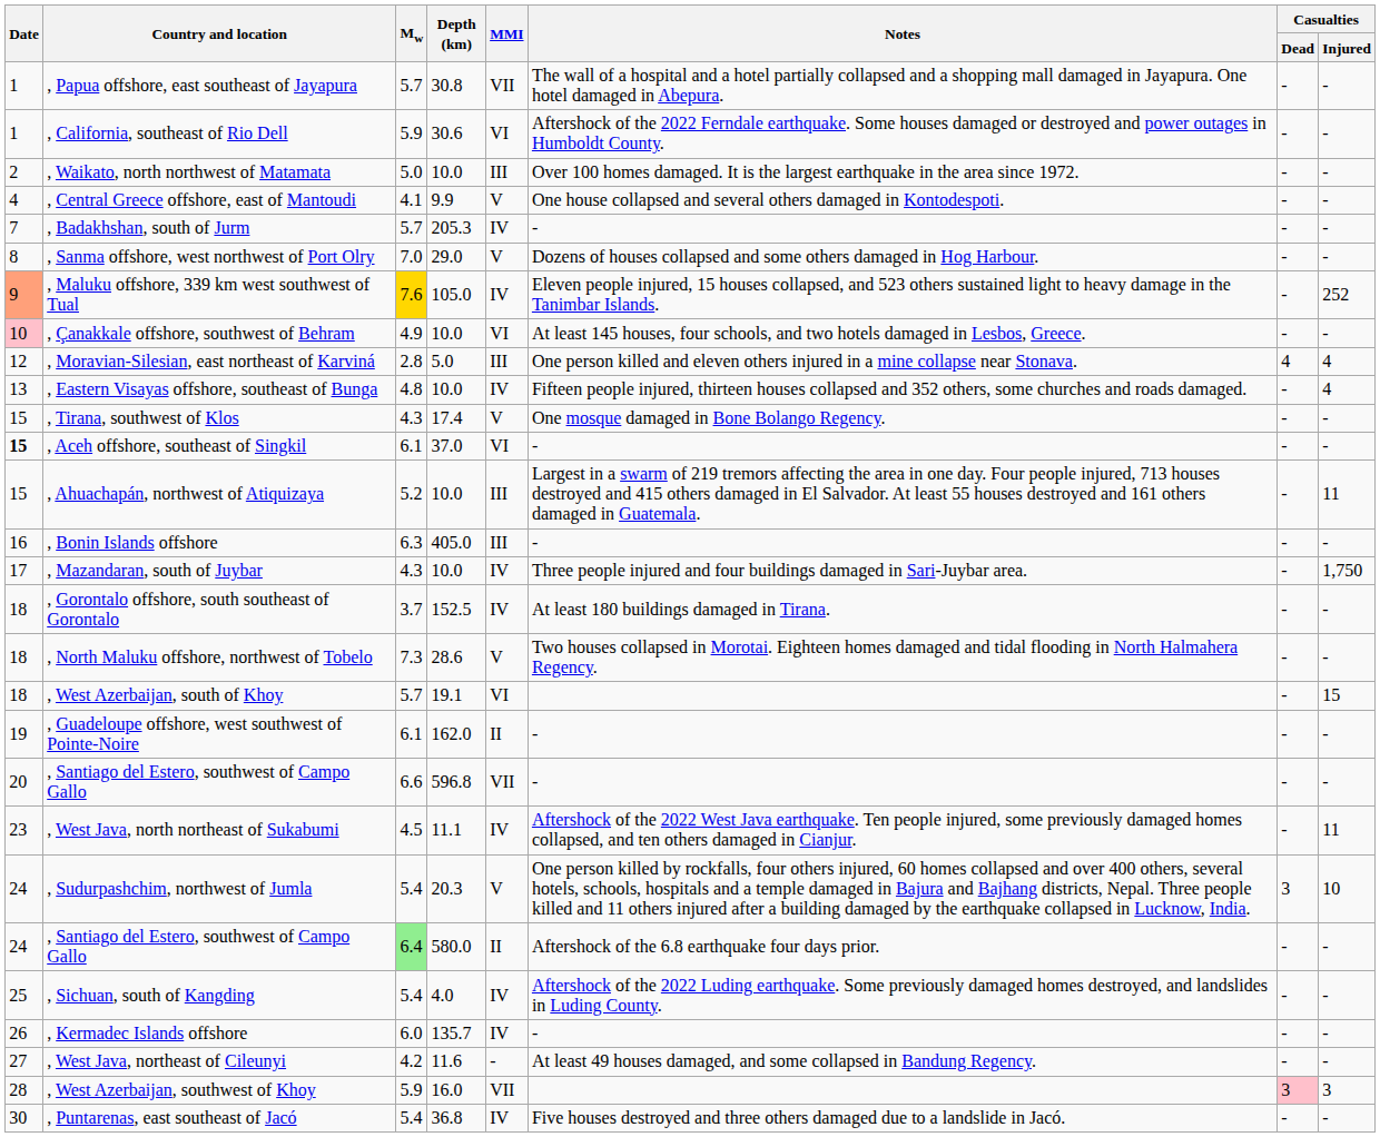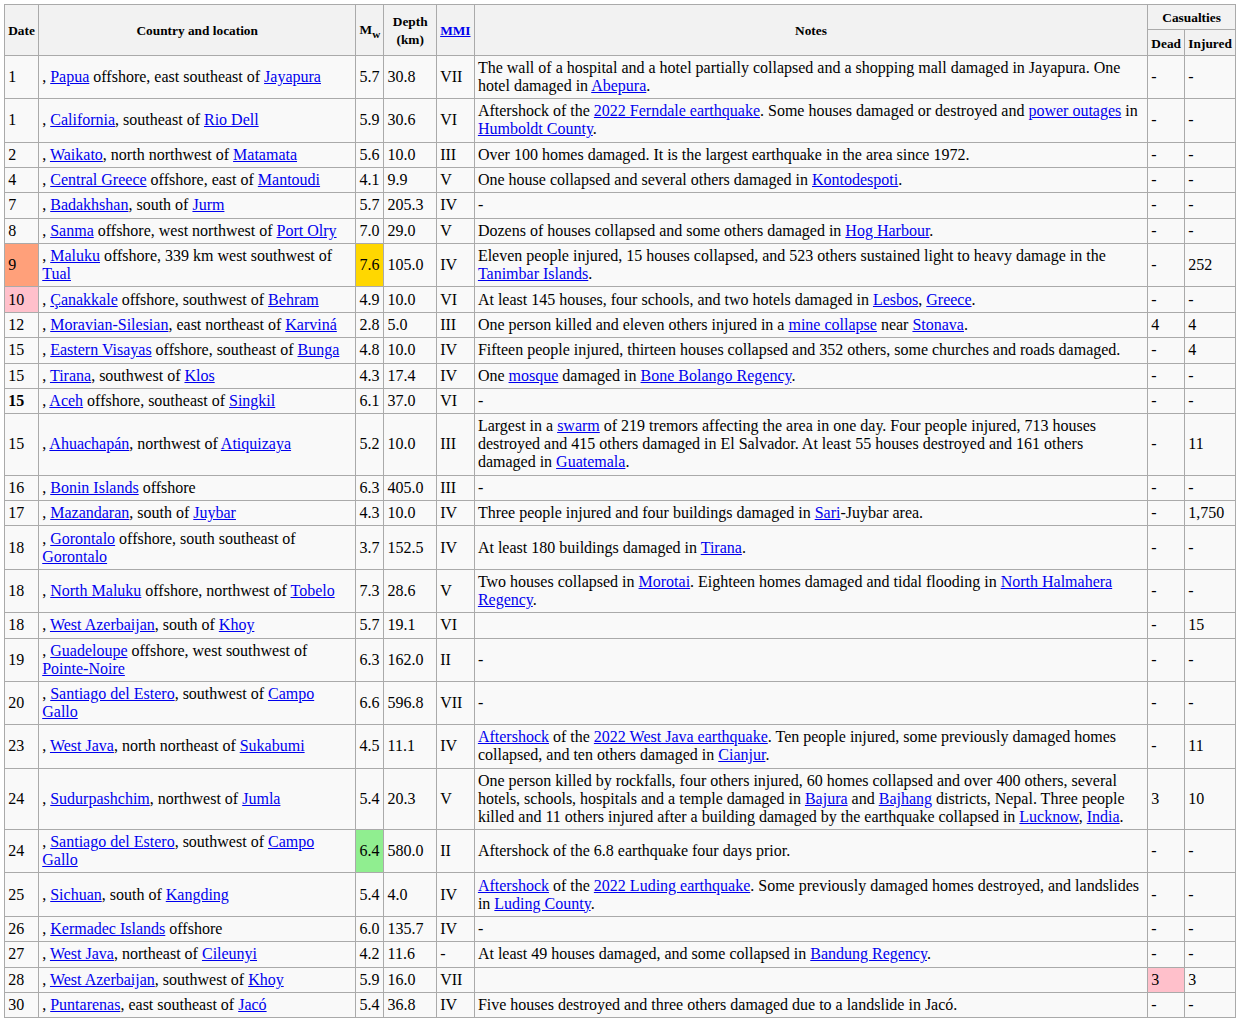, Waikato, north northwest of Matamata | Mw: 5.0 -> 5.6
, Eastern Visayas offshore, southeast of Bunga | Date: 13 -> 15
, Tirana, southwest of Klos | MMI: V -> IV
, Guadeloupe offshore, west southwest of Pointe-Noire | Mw: 6.1 -> 6.3
